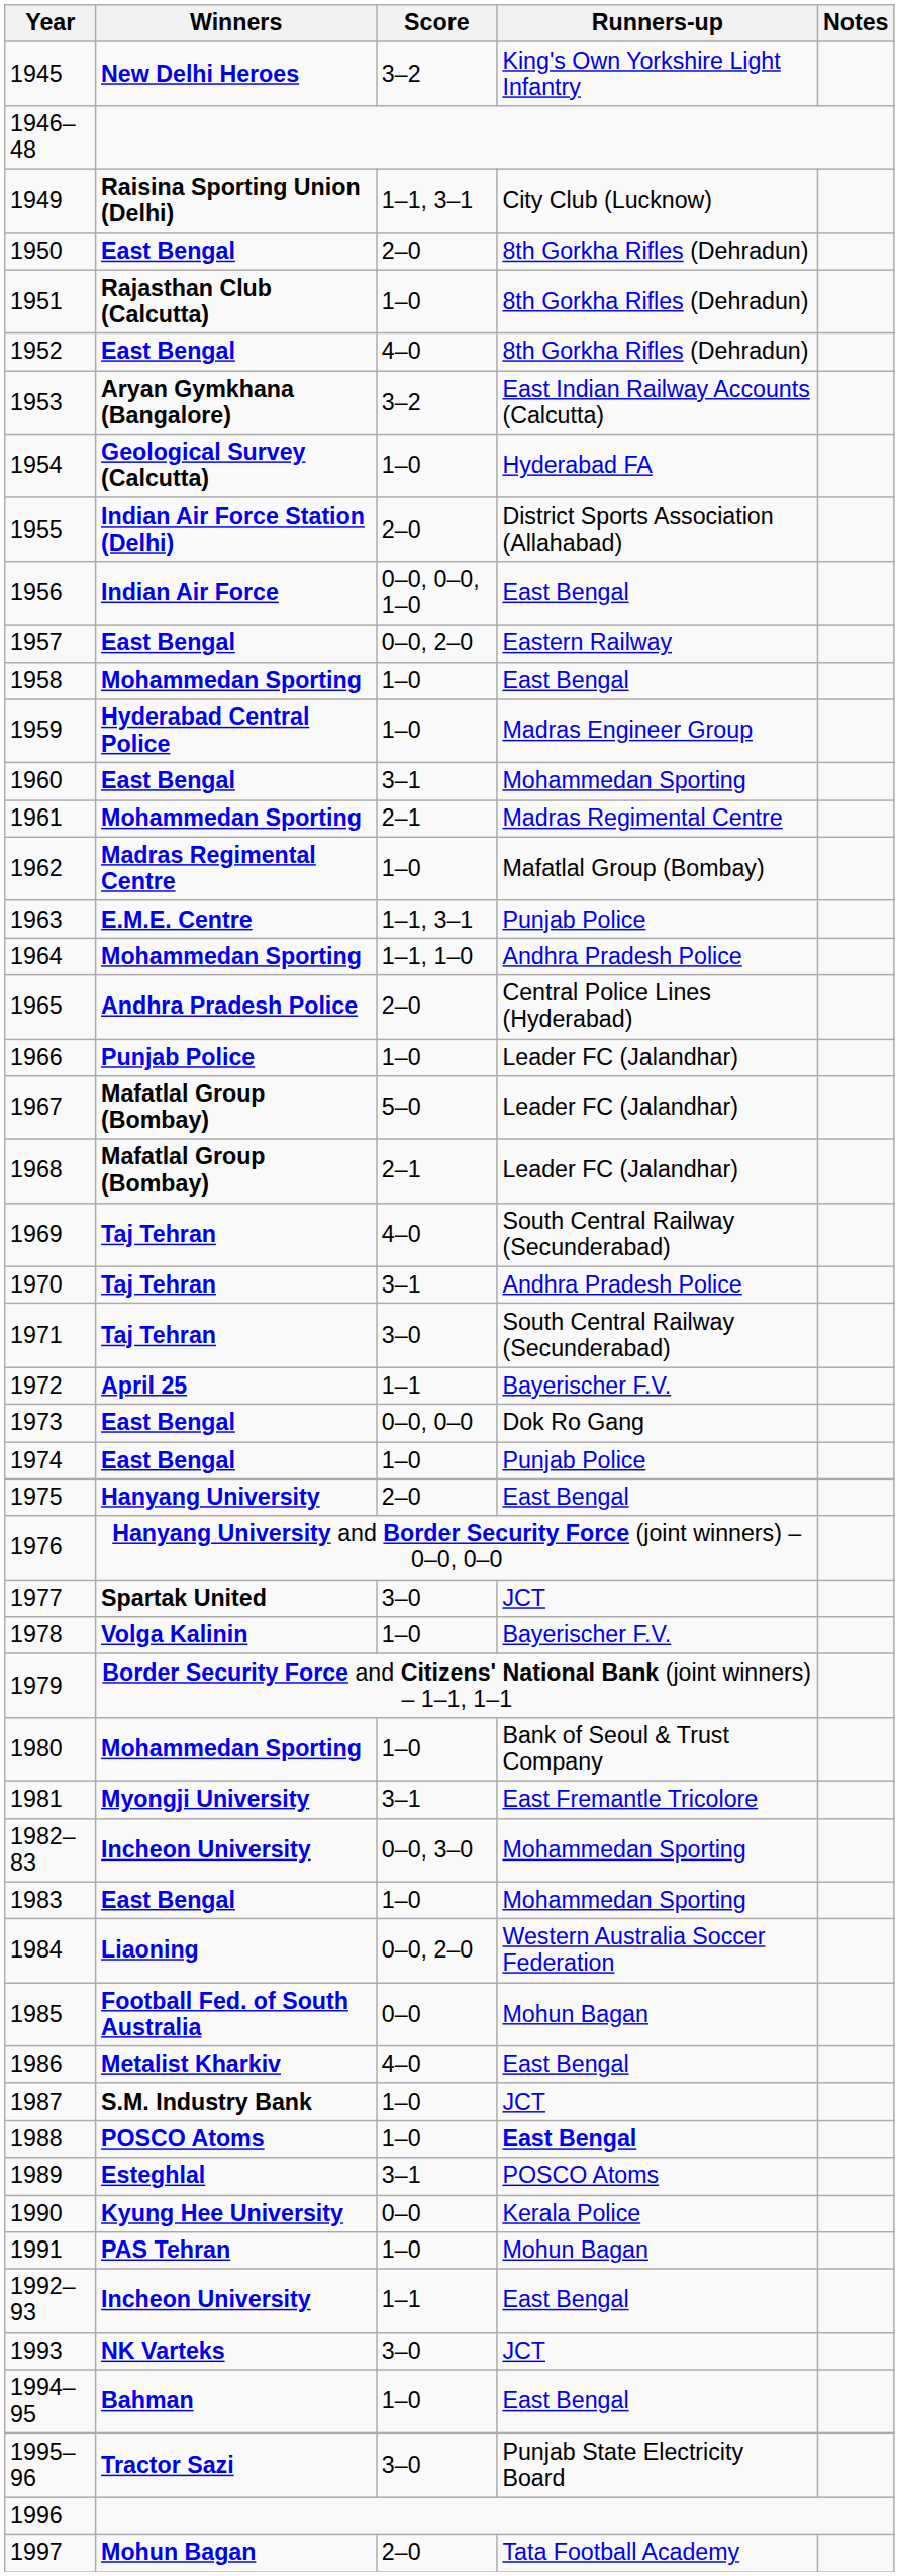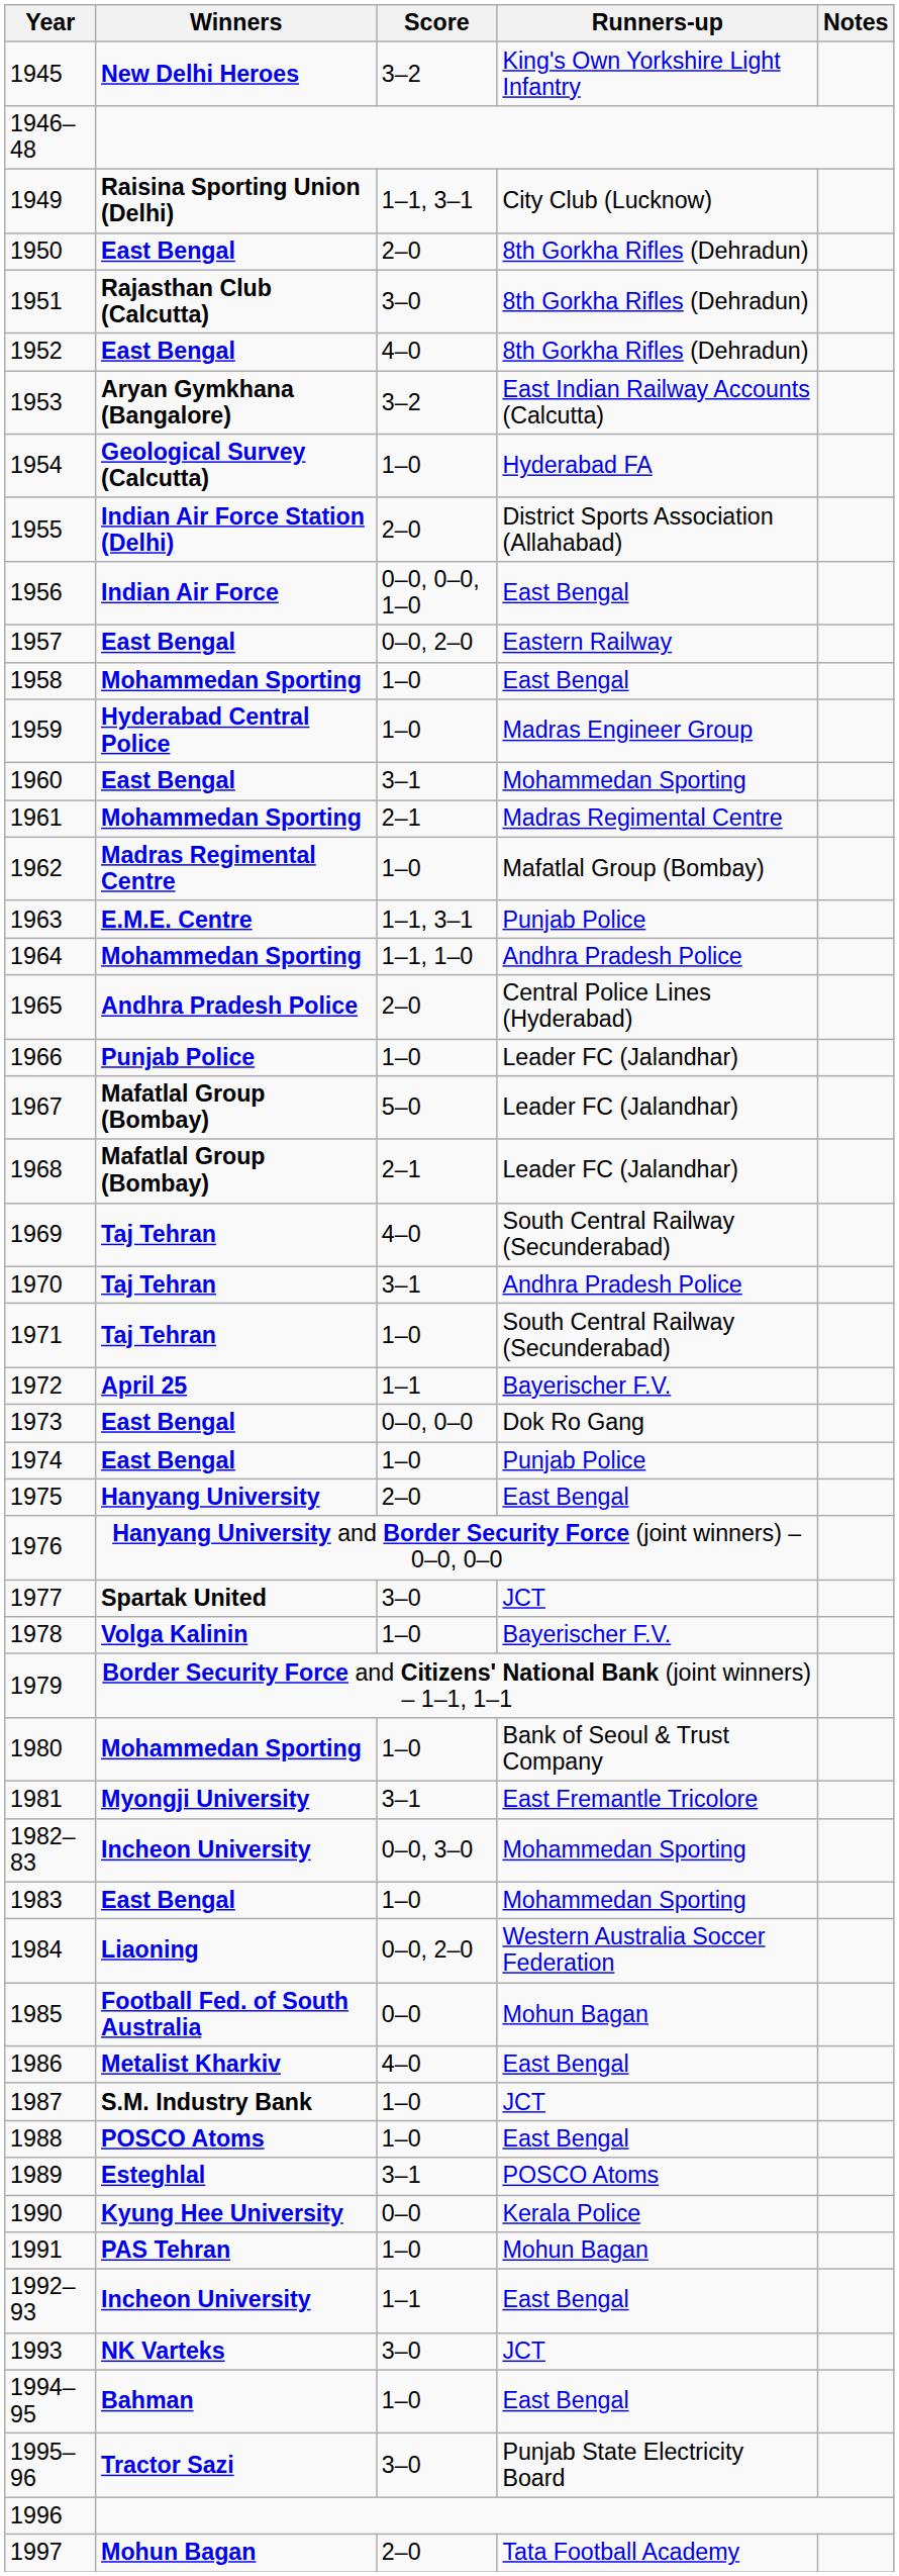1951 | Score: 1–0 -> 3–0
1971 | Score: 3–0 -> 1–0
1988 | Runners-up: bold -> normal
